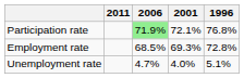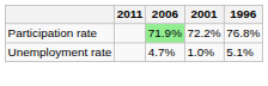Participation rate | 2001: 72.1% -> 72.2%
- row: Employment rate | 68.5% | 69.3% | 72.8%
Unemployment rate | 2001: 4.0% -> 1.0%
